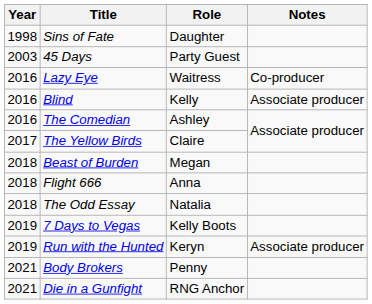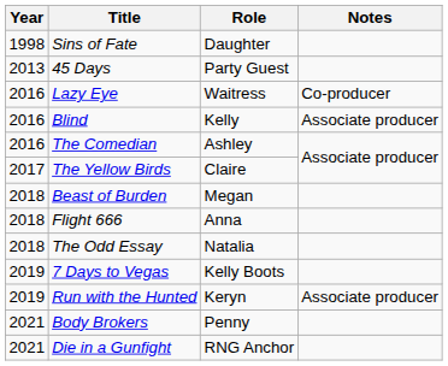45 Days | Year: 2003 -> 2013
